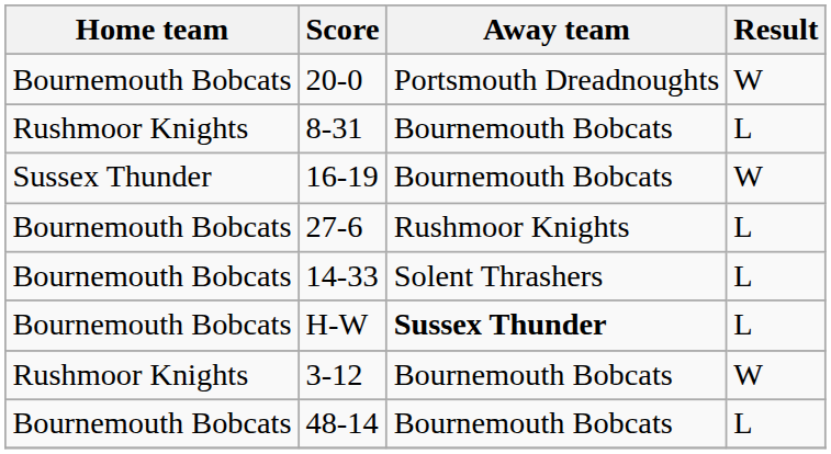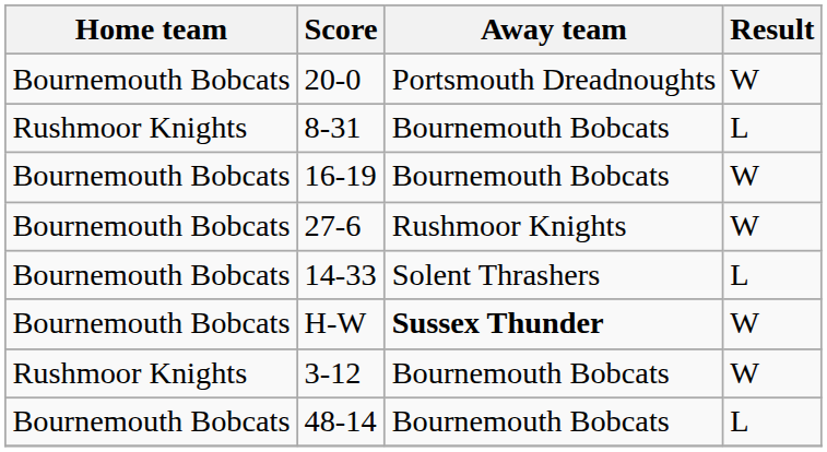16-19 | Home team: Sussex Thunder -> Bournemouth Bobcats
27-6 | Result: L -> W
H-W | Result: L -> W
